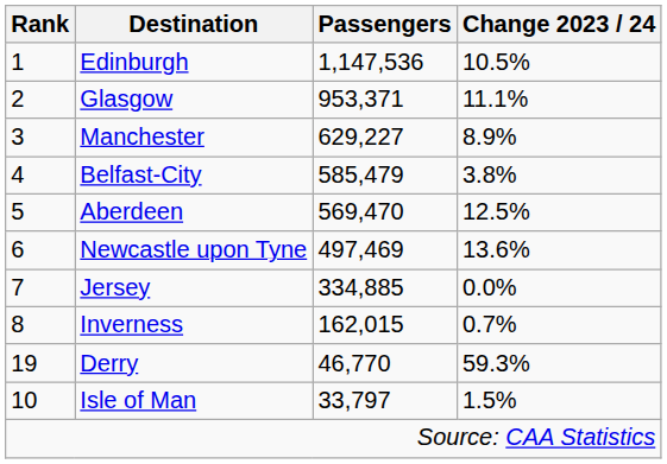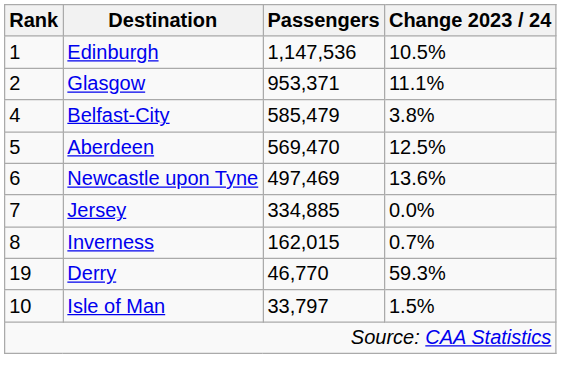- row: 3 | Manchester | 629,227 | 8.9%
